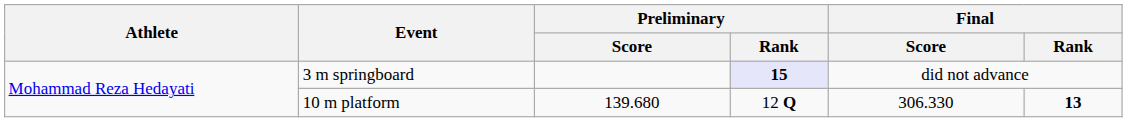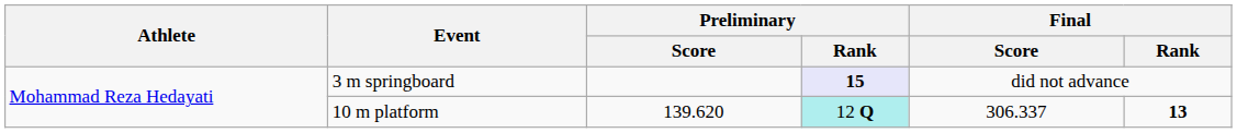10 m platform | Preliminary / Score: 139.680 -> 139.620
10 m platform | Preliminary / Rank: no background -> paleturquoise background
10 m platform | Final / Score: 306.330 -> 306.337
